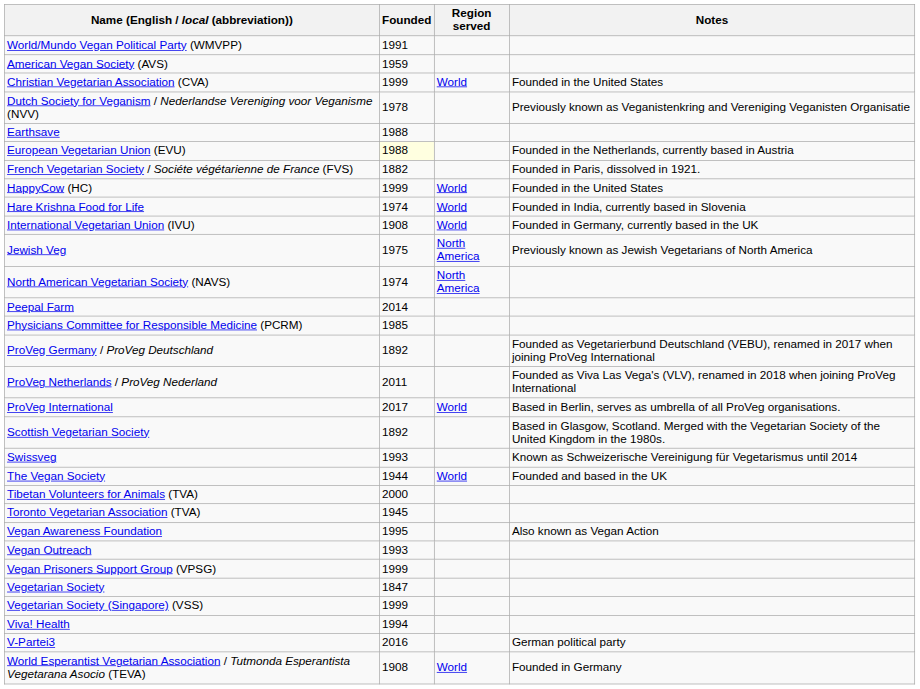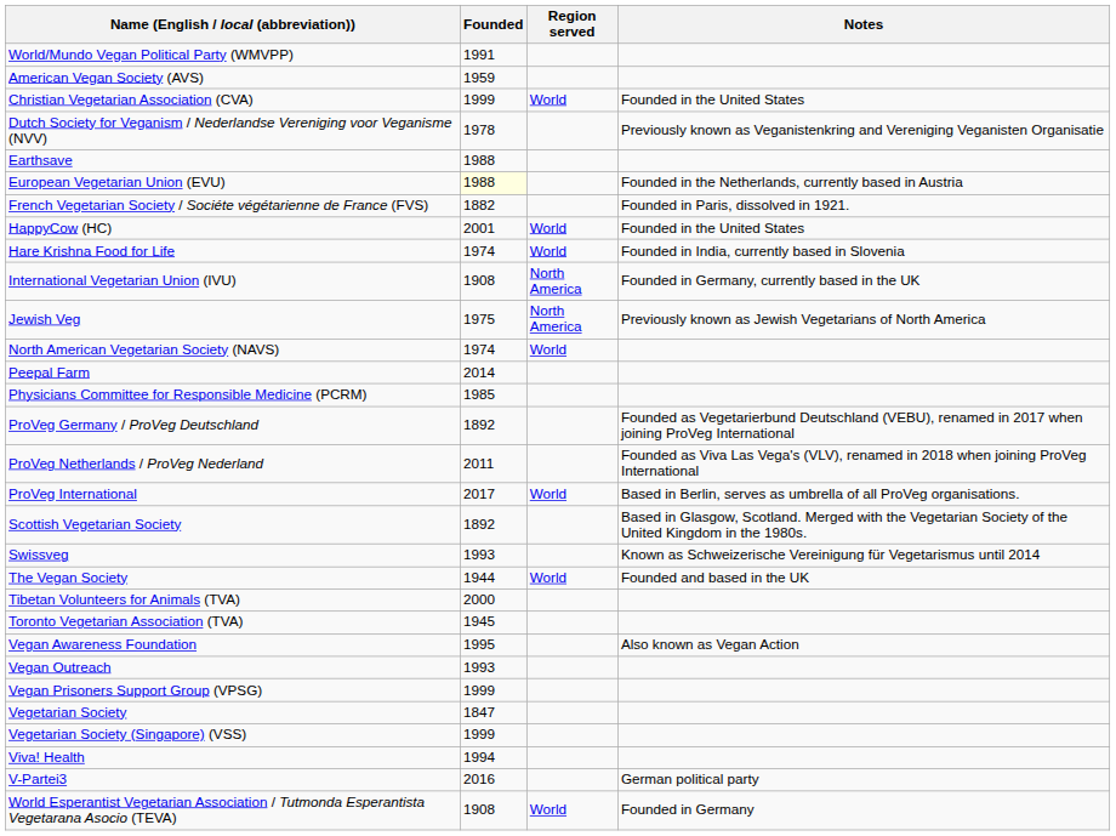HappyCow (HC) | Founded: 1999 -> 2001
International Vegetarian Union (IVU) | Region served: World -> North America
North American Vegetarian Society (NAVS) | Region served: North America -> World
